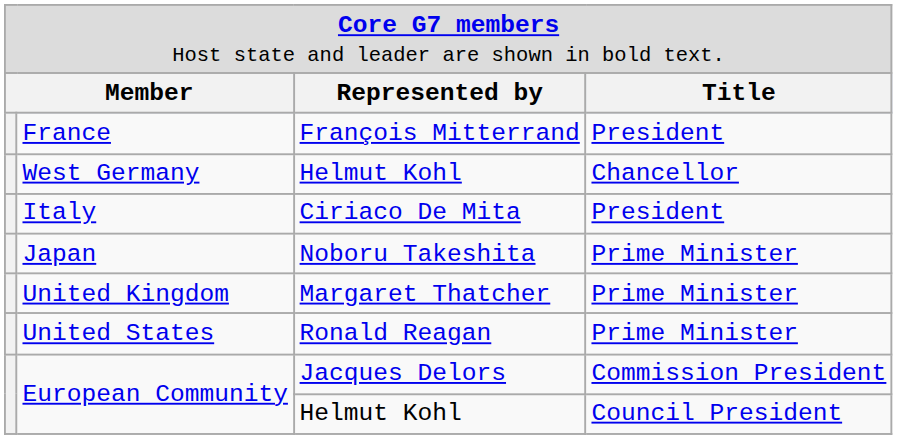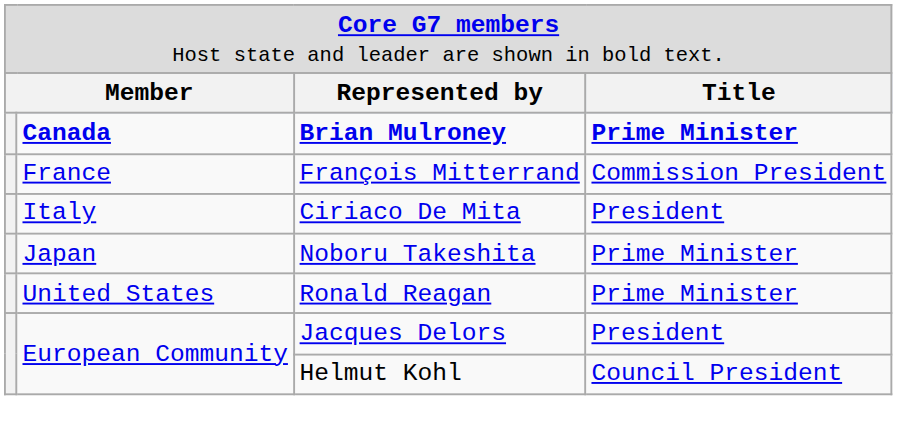+ row: Canada | Brian Mulroney | Prime Minister
France | column 4: President -> Commission President
- row: West Germany | Helmut Kohl | Chancellor
- row: United Kingdom | Margaret Thatcher | Prime Minister
European Community / Jacques Delors | column 4: Commission President -> President
